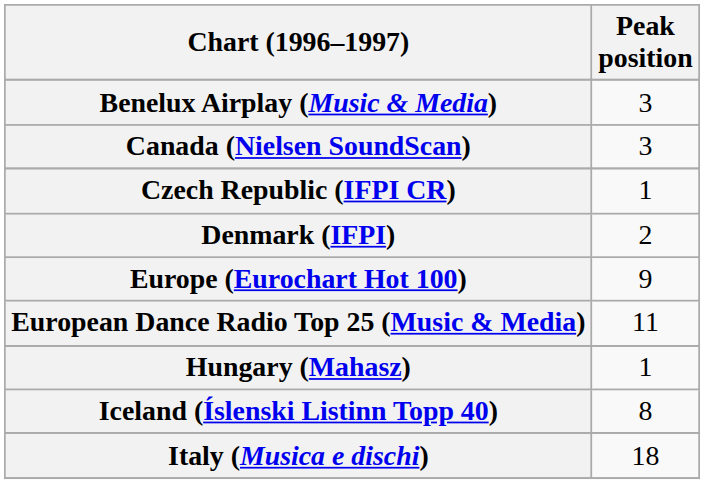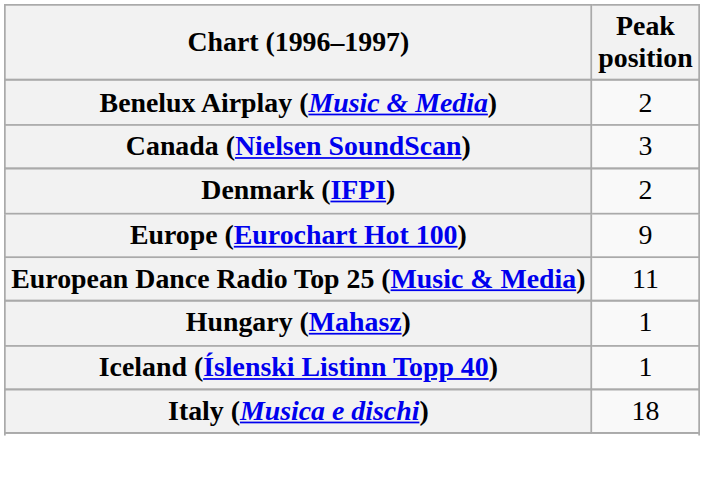Benelux Airplay (Music & Media) | Peak position: 3 -> 2
- row: Czech Republic (IFPI CR) | 1
Iceland (Íslenski Listinn Topp 40) | Peak position: 8 -> 1
